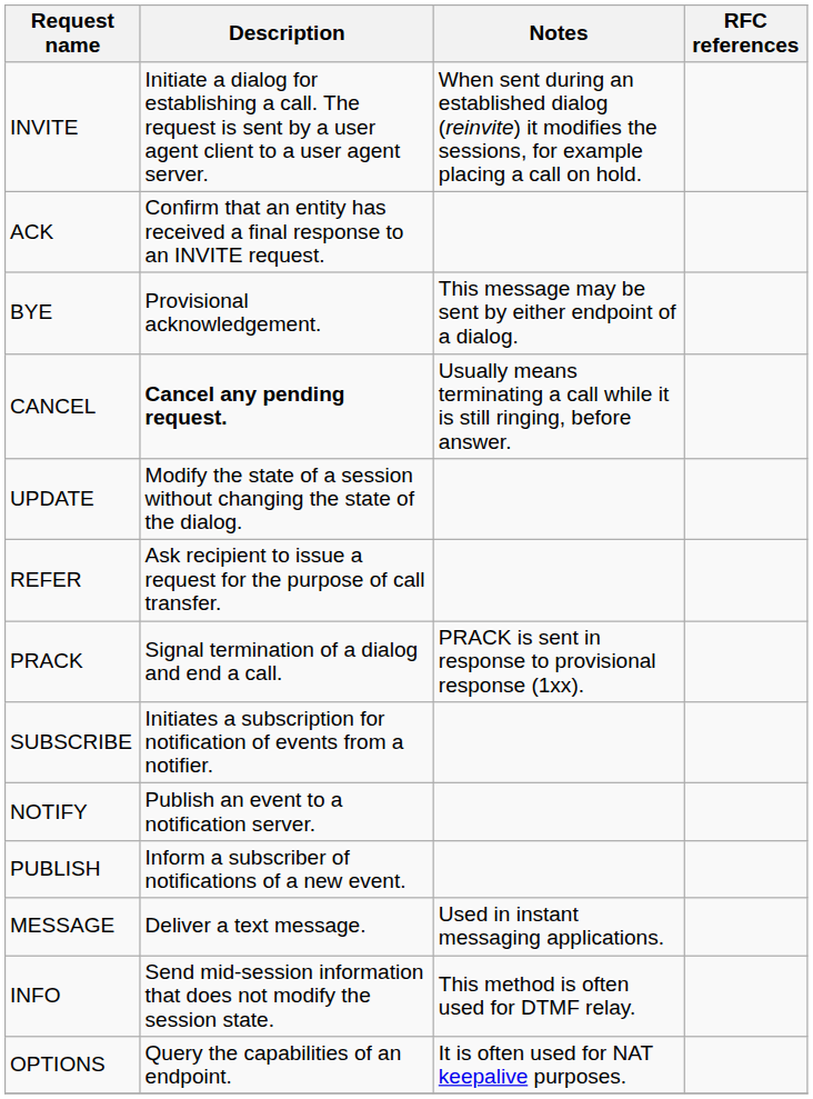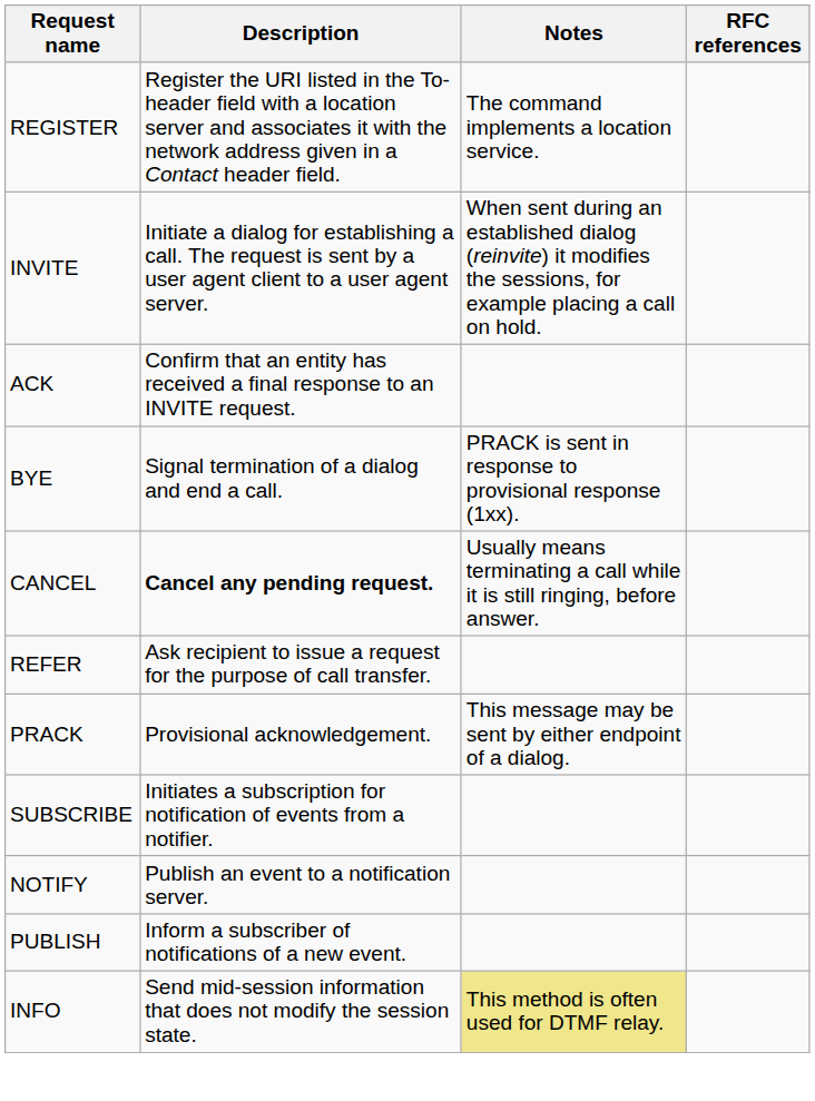+ row: REGISTER | Register the URI listed in the To-header field with a location server and associates it with the network address given in a Contact header field. | The command implements a location service.
BYE | Description: Provisional acknowledgement. -> Signal termination of a dialog and end a call.
BYE | Notes: This message may be sent by either endpoint of a dialog. -> PRACK is sent in response to provisional response (1xx).
- row: UPDATE | Modify the state of a session without changing the state of the dialog.
PRACK | Description: Signal termination of a dialog and end a call. -> Provisional acknowledgement.
PRACK | Notes: PRACK is sent in response to provisional response (1xx). -> This message may be sent by either endpoint of a dialog.
- row: MESSAGE | Deliver a text message. | Used in instant messaging applications.
INFO | Notes: no background -> khaki background
- row: OPTIONS | Query the capabilities of an endpoint. | It is often used for NAT keepalive purposes.
